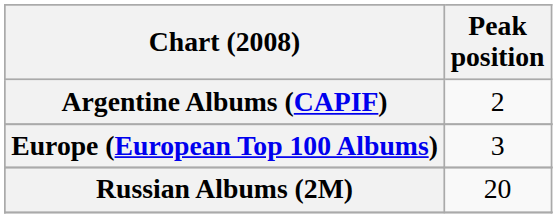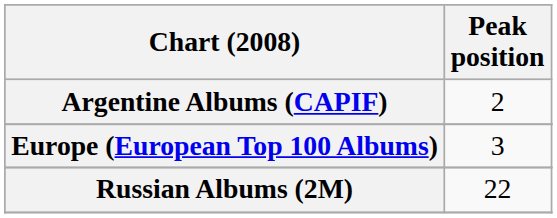Russian Albums (2M) | Peak position: 20 -> 22
